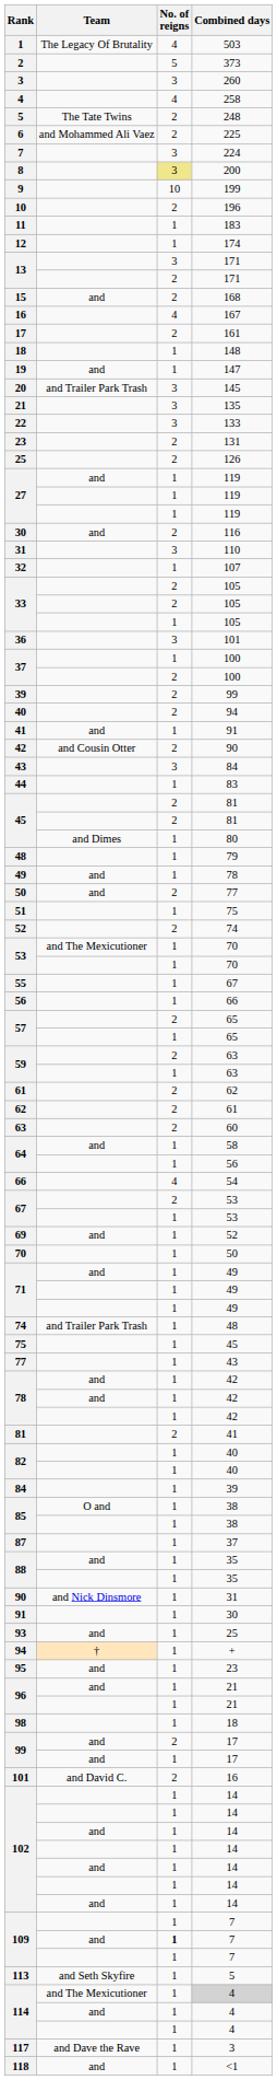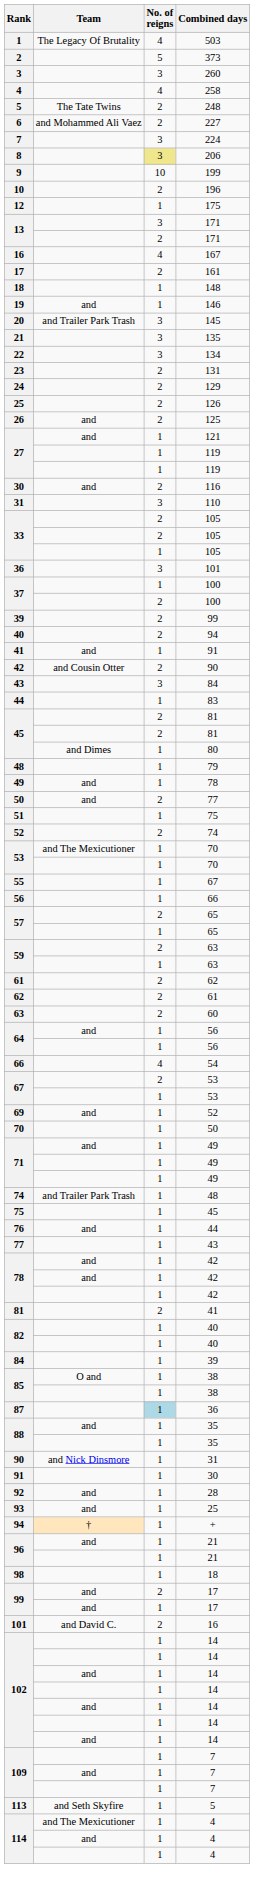6 | Combined days: 225 -> 227
8 | Combined days: 200 -> 206
- row: 11 | 1 | 183
12 | Combined days: 174 -> 175
- row: 15 | and | 2 | 168
19 | Combined days: 147 -> 146
22 | Combined days: 133 -> 134
+ row: 24 | 2 | 129
+ row: 26 | and | 2 | 125
27 / and | Combined days: 119 -> 121
- row: 32 | 1 | 107
64 / and | Combined days: 58 -> 56
+ row: 76 | and | 1 | 44
87 | No. of reigns: no background -> lightblue background
87 | Combined days: 37 -> 36
+ row: 92 | and | 1 | 28
- row: 95 | and | 1 | 23
109 / and | No. of reigns: bold -> normal
114 / and The Mexicutioner | Combined days: lightgrey background -> no background
- row: 117 | and Dave the Rave | 1 | 3
- row: 118 | and | 1 | <1
